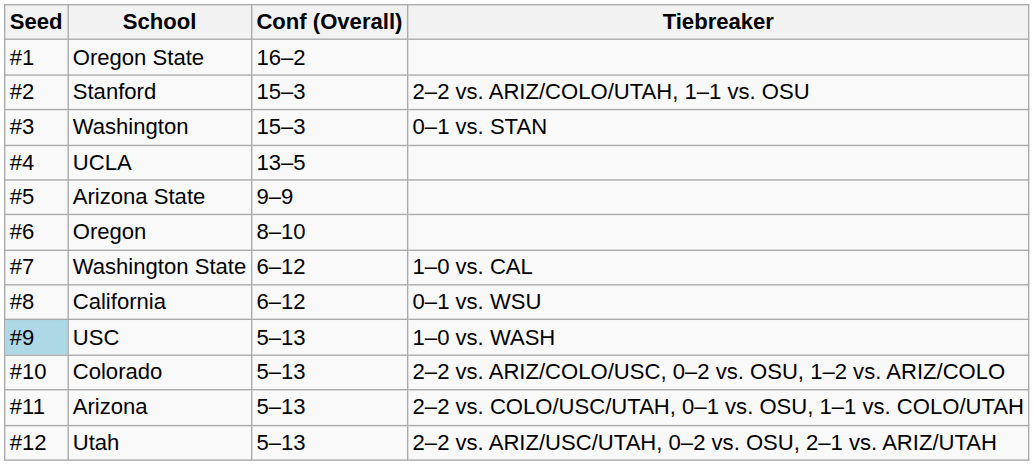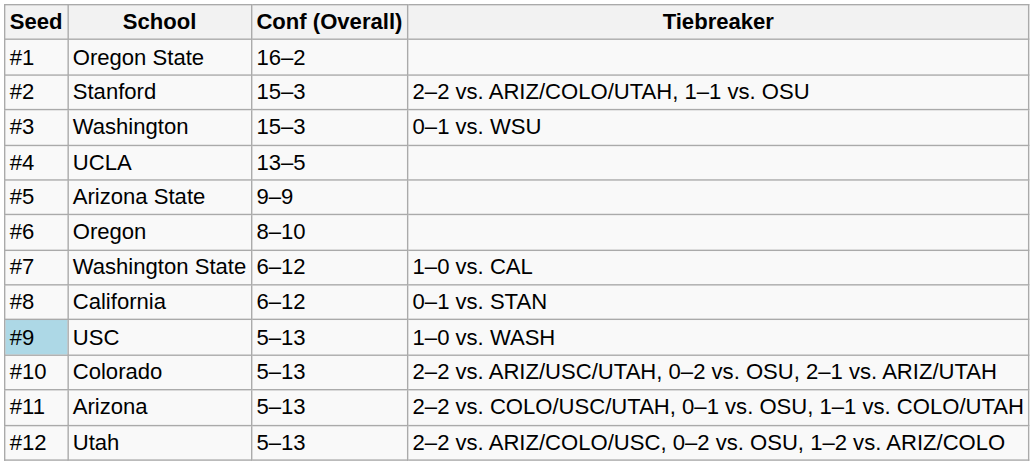Washington | Tiebreaker: 0–1 vs. STAN -> 0–1 vs. WSU
California | Tiebreaker: 0–1 vs. WSU -> 0–1 vs. STAN
Colorado | Tiebreaker: 2–2 vs. ARIZ/COLO/USC, 0–2 vs. OSU, 1–2 vs. ARIZ/COLO -> 2–2 vs. ARIZ/USC/UTAH, 0–2 vs. OSU, 2–1 vs. ARIZ/UTAH
Utah | Tiebreaker: 2–2 vs. ARIZ/USC/UTAH, 0–2 vs. OSU, 2–1 vs. ARIZ/UTAH -> 2–2 vs. ARIZ/COLO/USC, 0–2 vs. OSU, 1–2 vs. ARIZ/COLO
